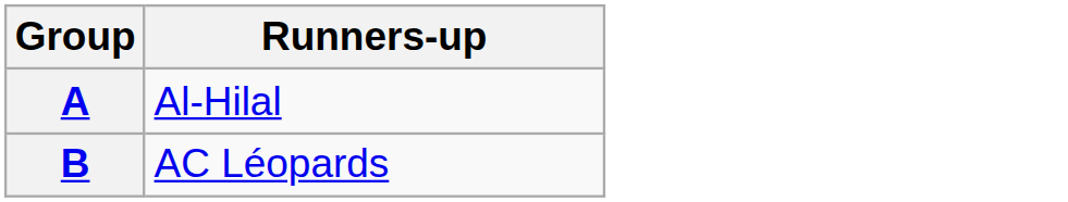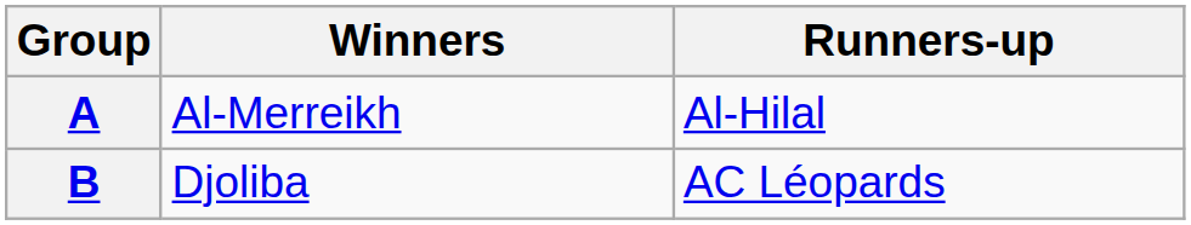+ column: Winners | Al-Merreikh | Djoliba
